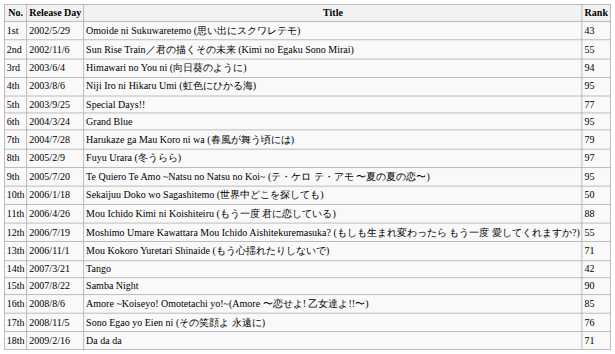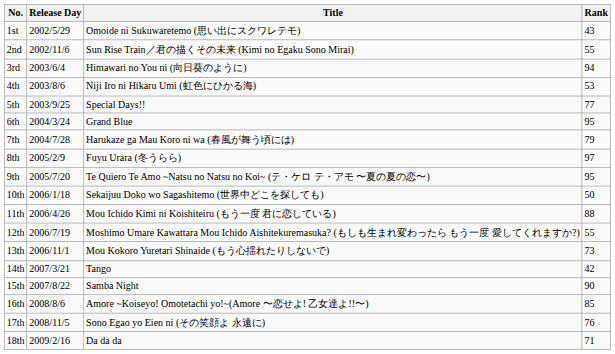4th | Rank: 95 -> 53
13th | Rank: 71 -> 73
